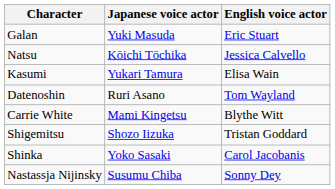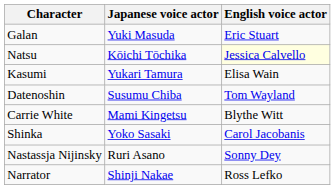Natsu | English voice actor: no background -> lightyellow background
Datenoshin | Japanese voice actor: Ruri Asano -> Susumu Chiba
- row: Shigemitsu | Shozo Iizuka | Tristan Goddard
Nastassja Nijinsky | Japanese voice actor: Susumu Chiba -> Ruri Asano
+ row: Narrator | Shinji Nakae | Ross Lefko
